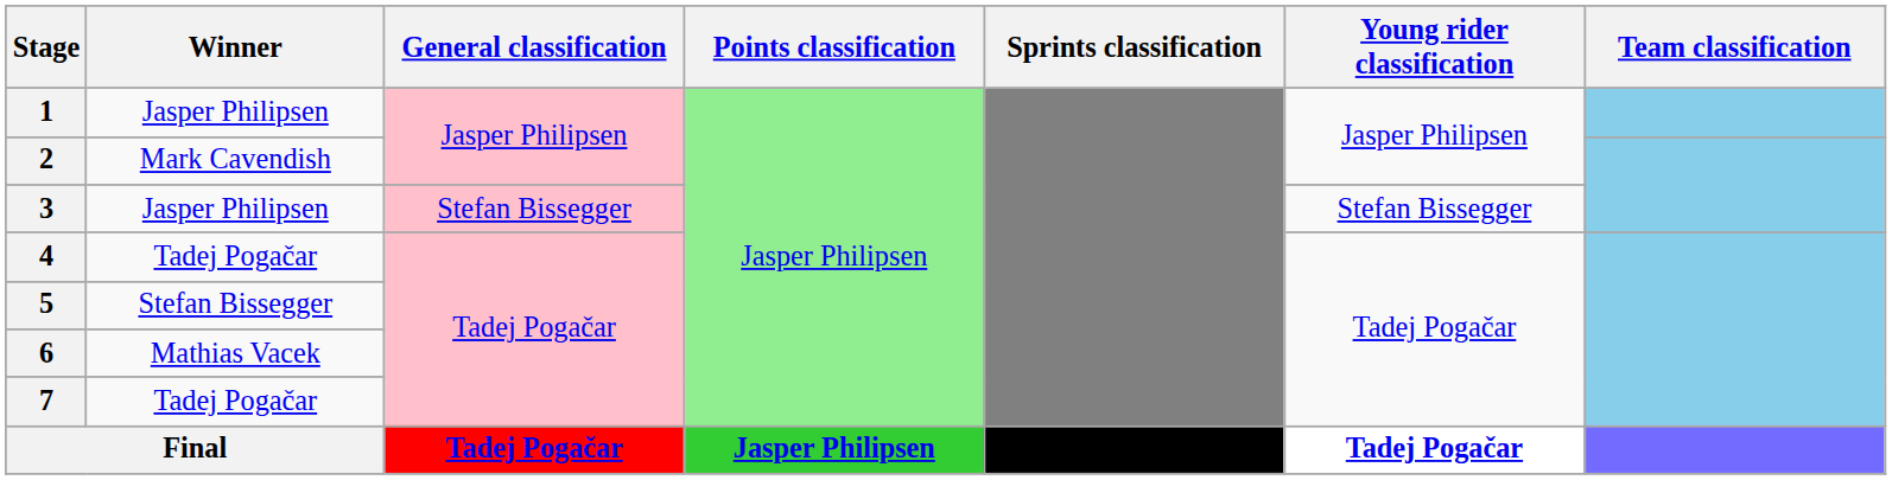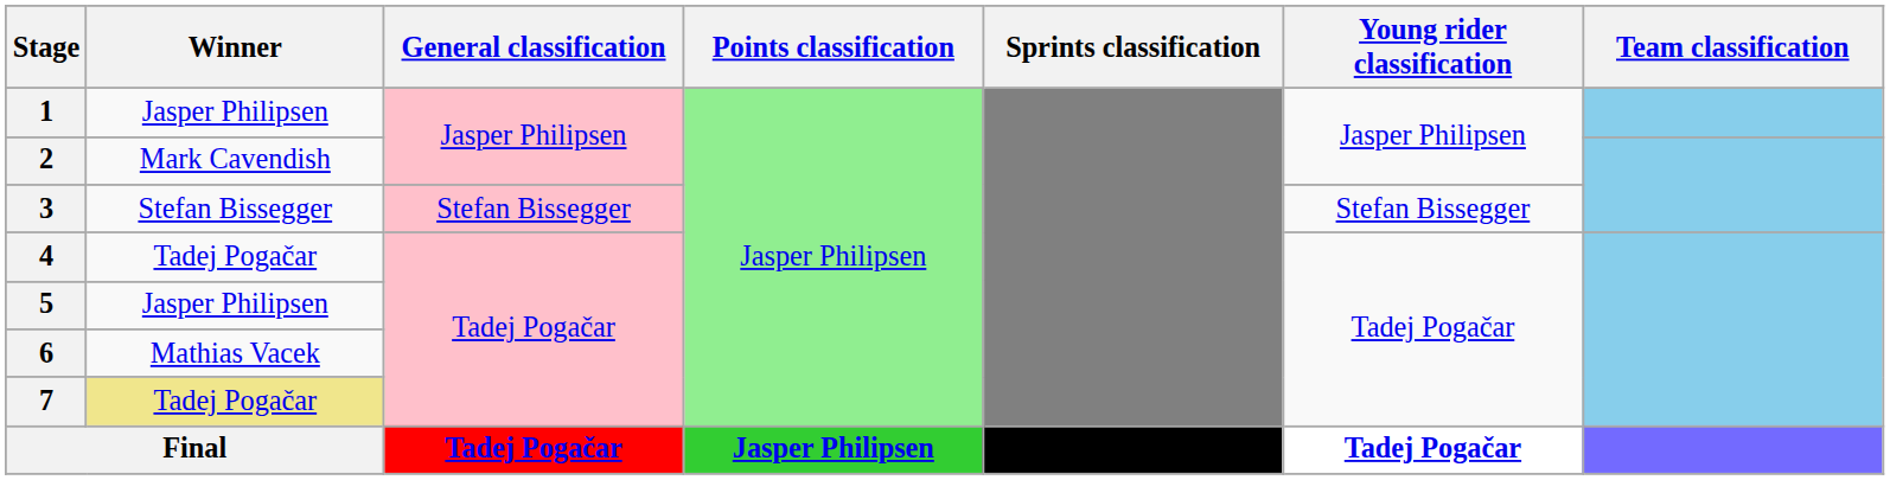3 | Winner: Jasper Philipsen -> Stefan Bissegger
5 | Winner: Stefan Bissegger -> Jasper Philipsen
7 | Winner: no background -> khaki background
